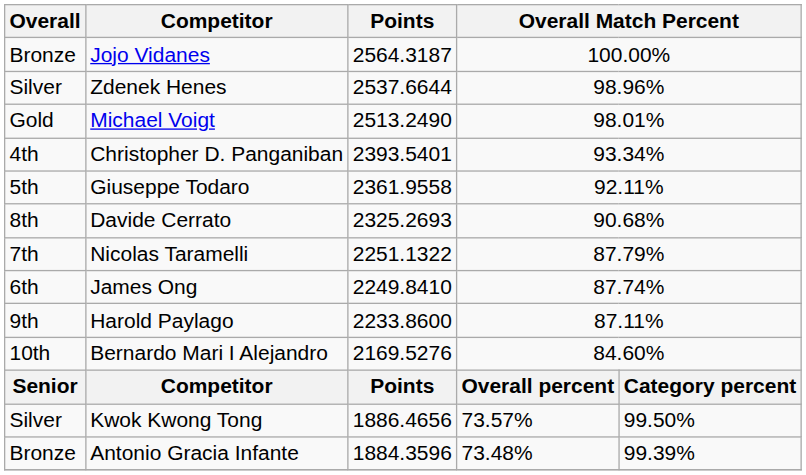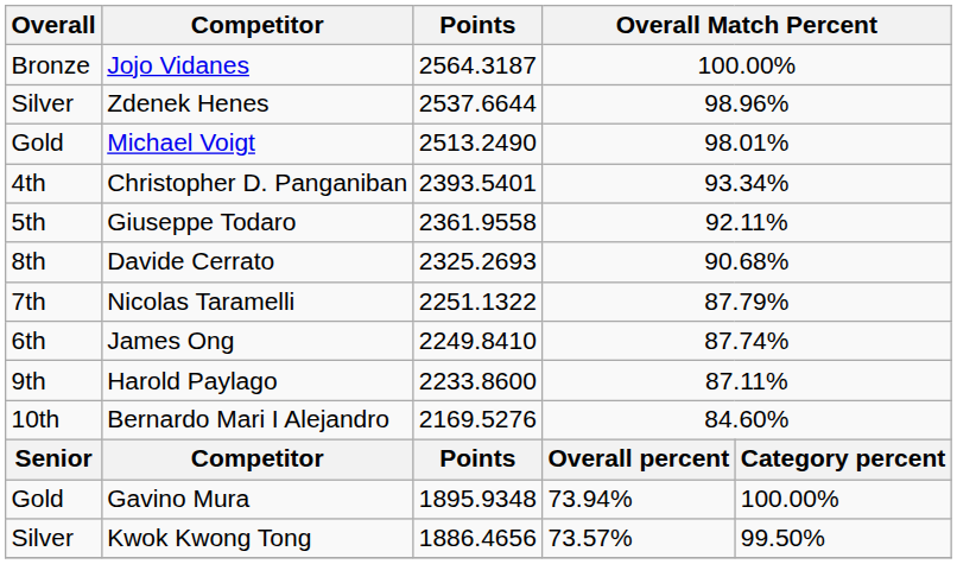+ row: Gold | Gavino Mura | 1895.9348 | 73.94% | 100.00%
- row: Bronze | Antonio Gracia Infante | 1884.3596 | 73.48% | 99.39%
